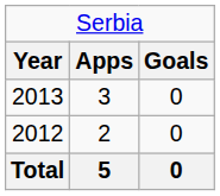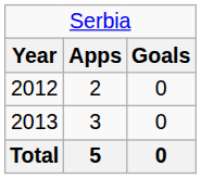rows swapped: 2012 <-> 2013
